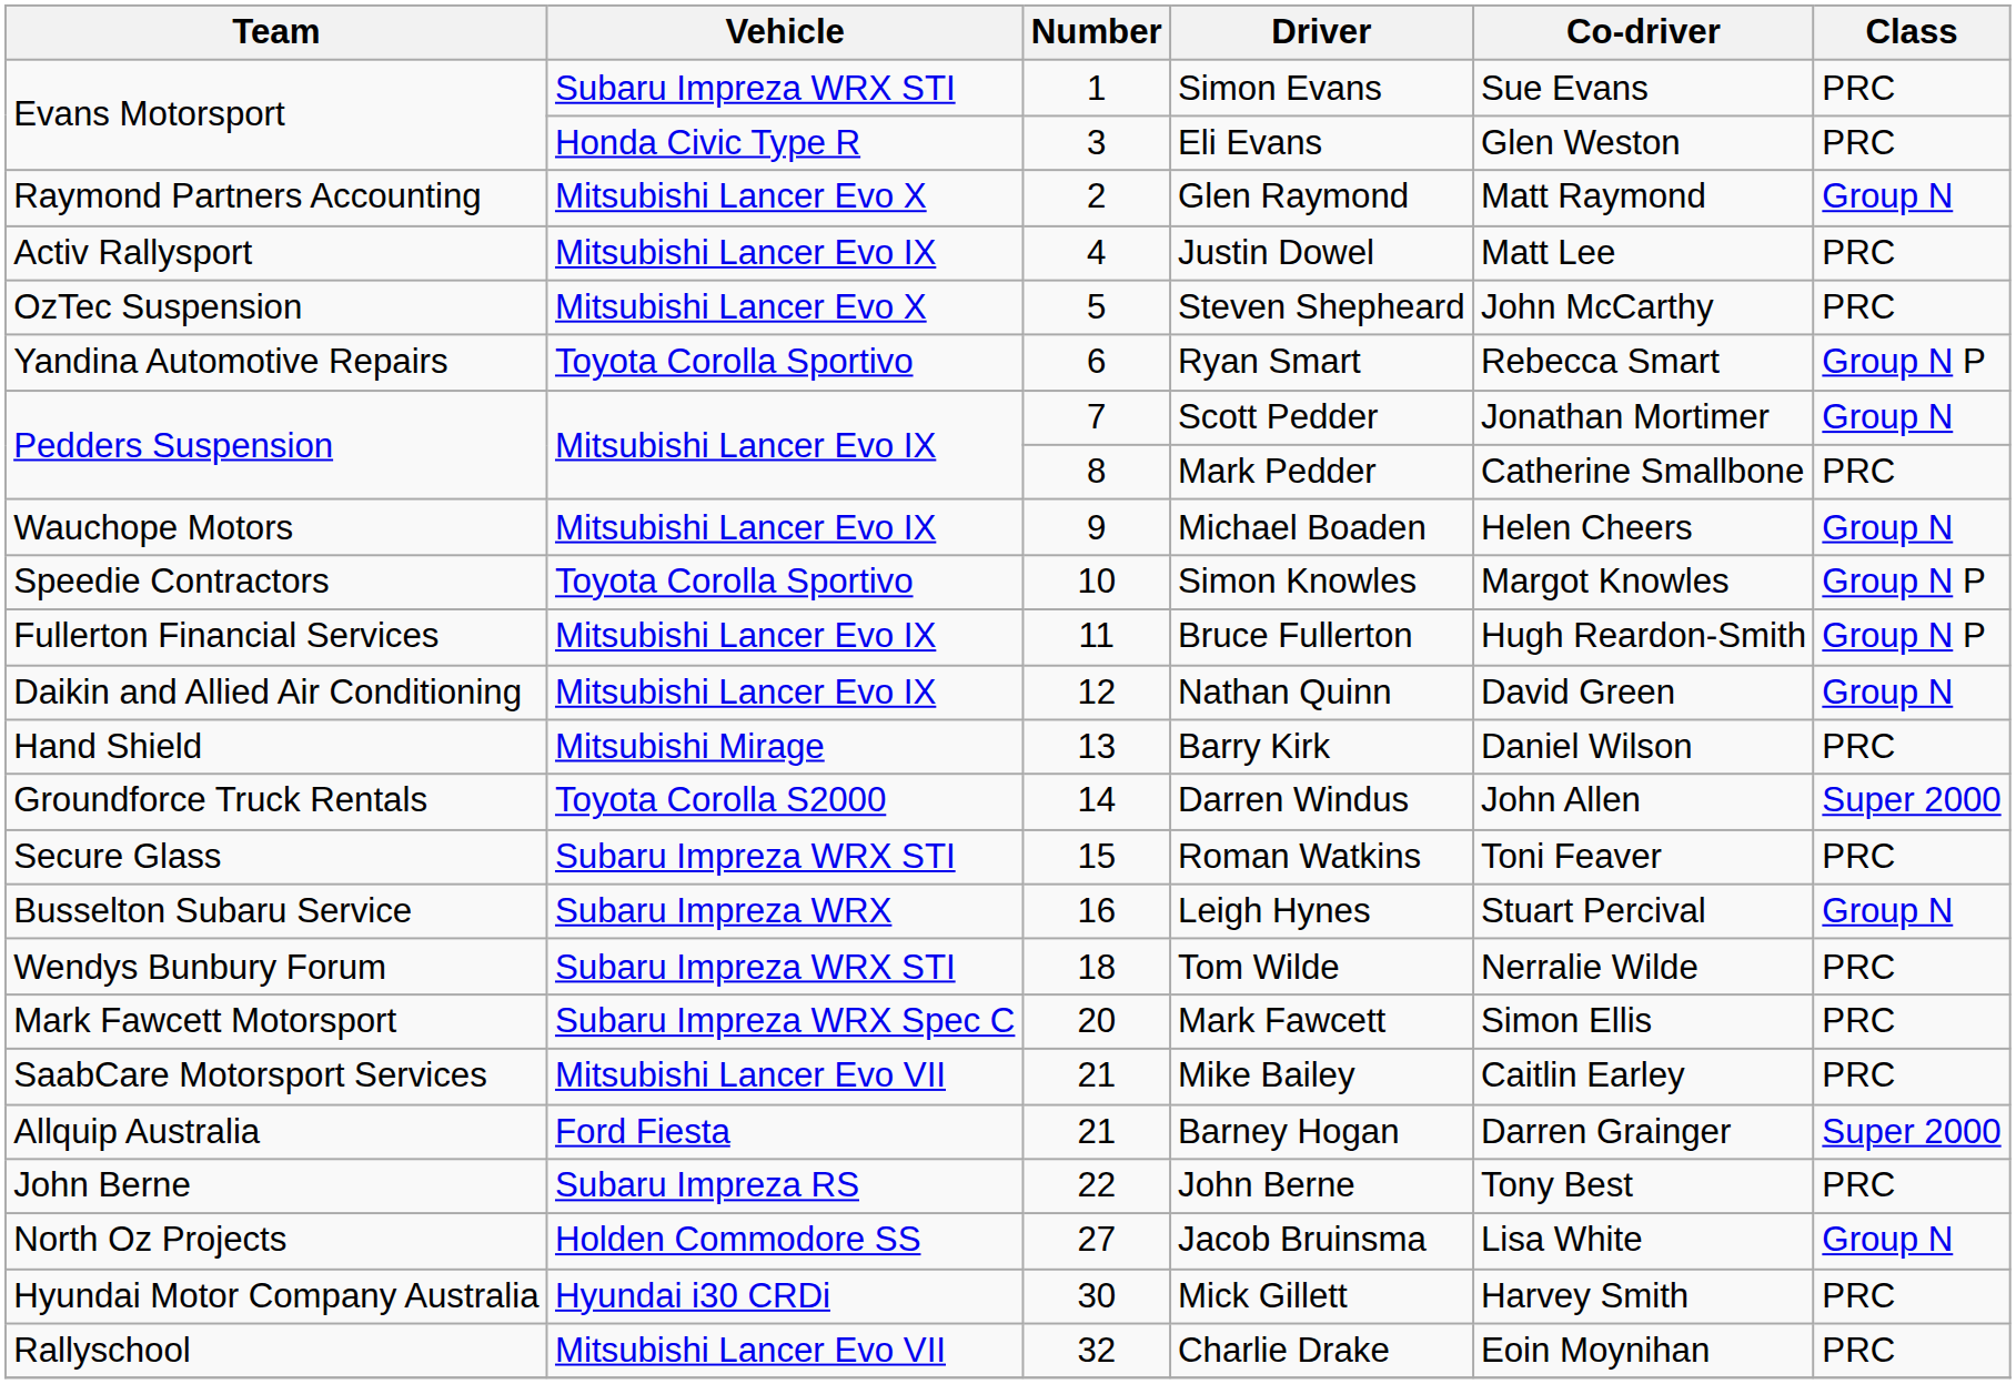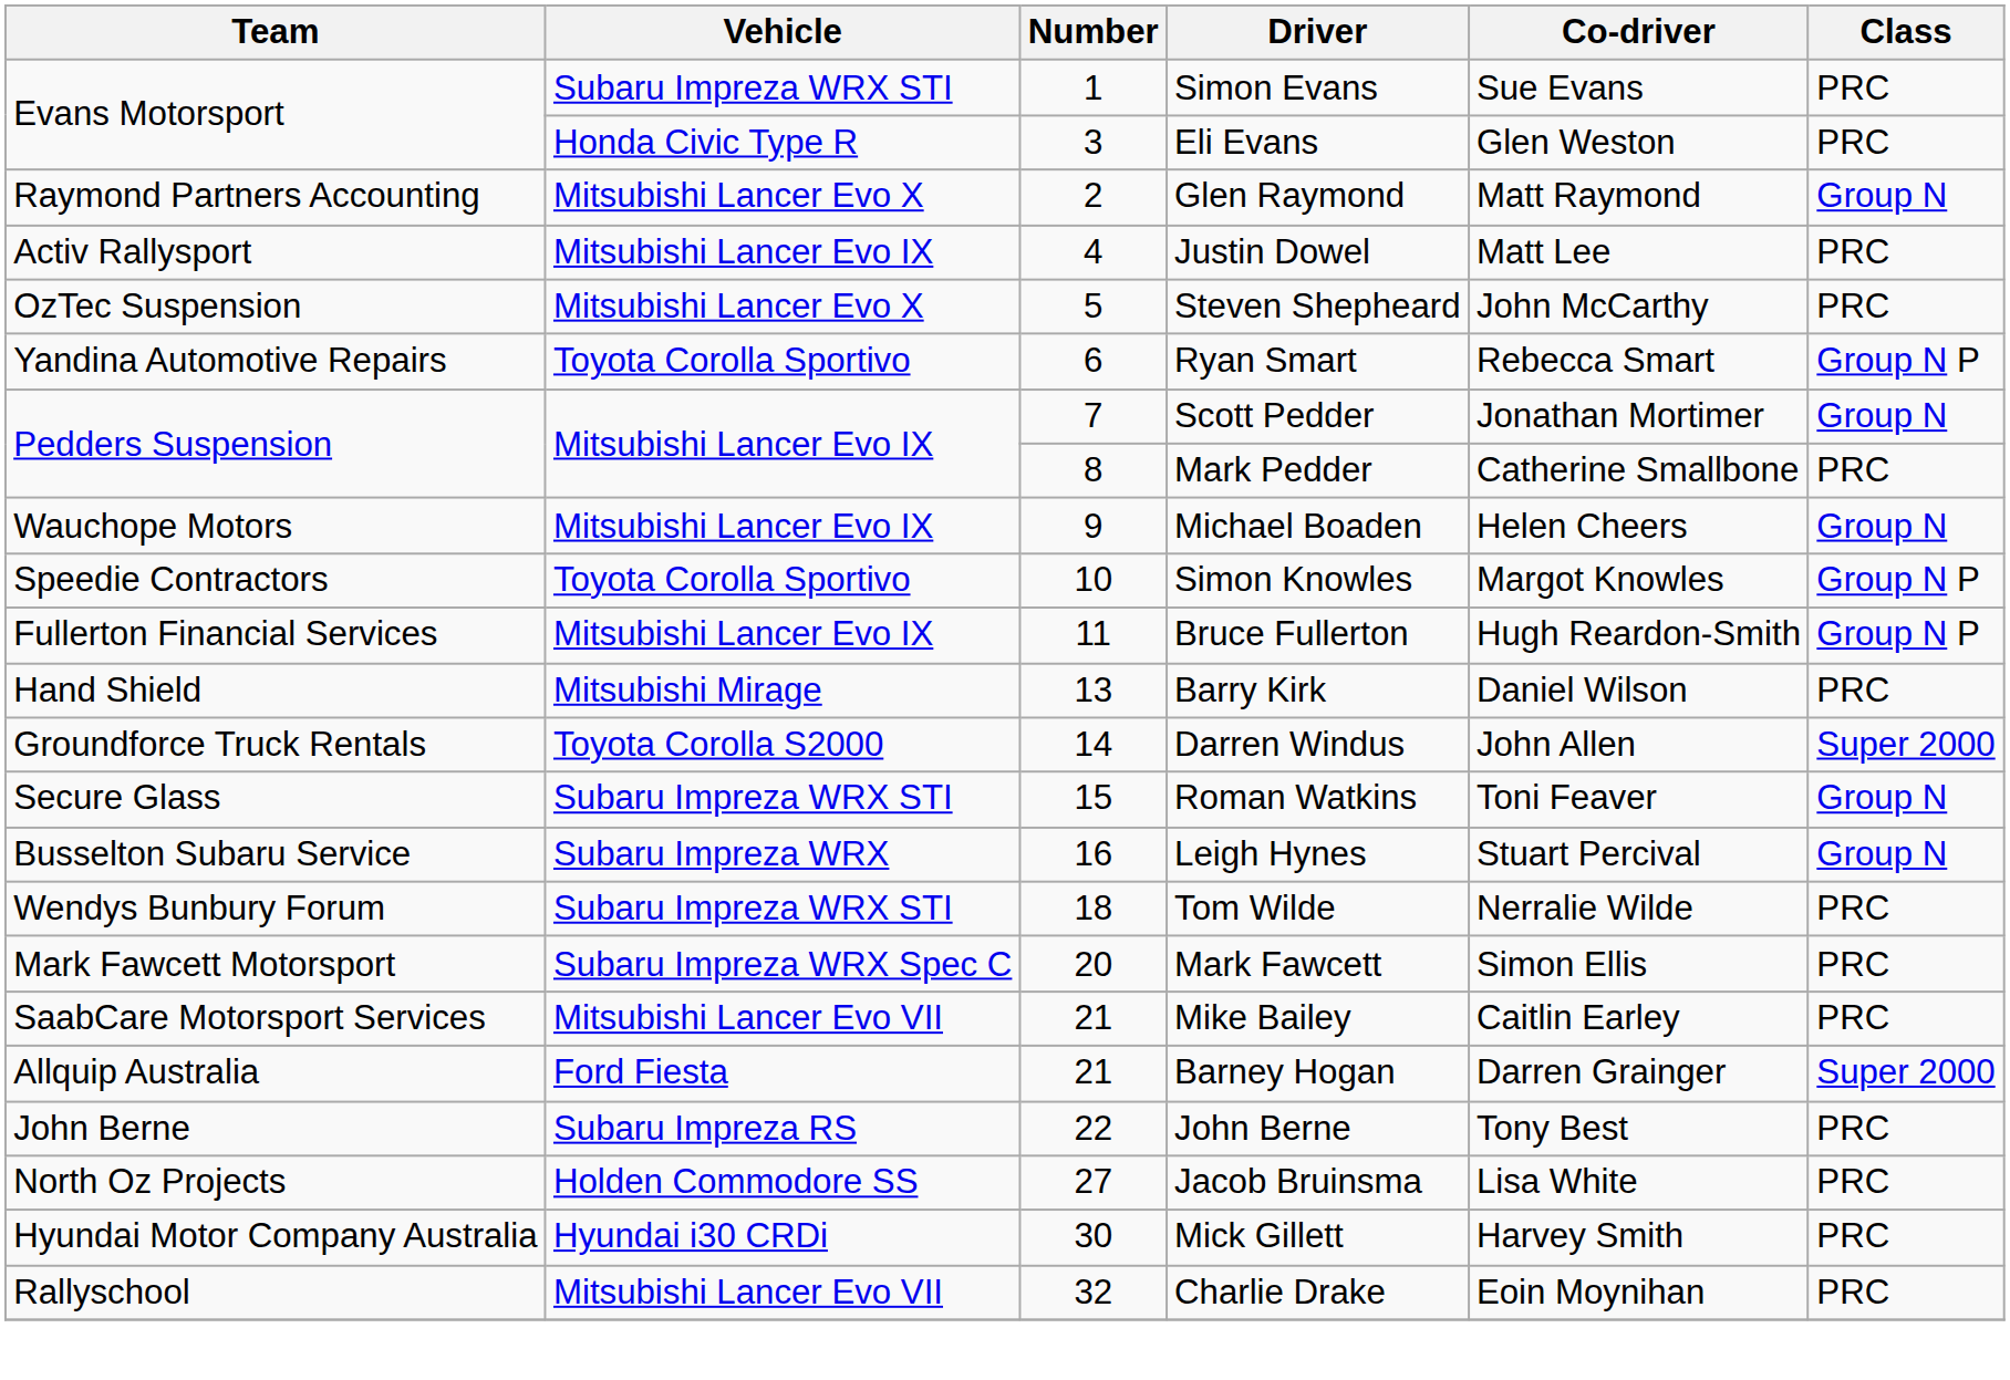- row: Daikin and Allied Air Conditioning | Mitsubishi Lancer Evo IX | 12 | Nathan Quinn | David Green | Group N
Roman Watkins | Class: PRC -> Group N
Jacob Bruinsma | Class: Group N -> PRC
